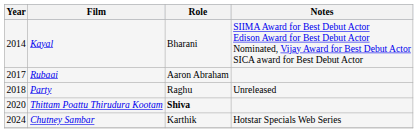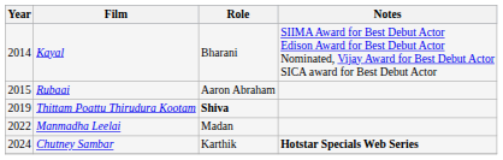Rubaai | Year: 2017 -> 2015
- row: 2018 | Party | Raghu | Unreleased
Thittam Poattu Thirudura Kootam | Year: 2020 -> 2019
+ row: 2022 | Manmadha Leelai | Madan
Chutney Sambar | Notes: normal -> bold
